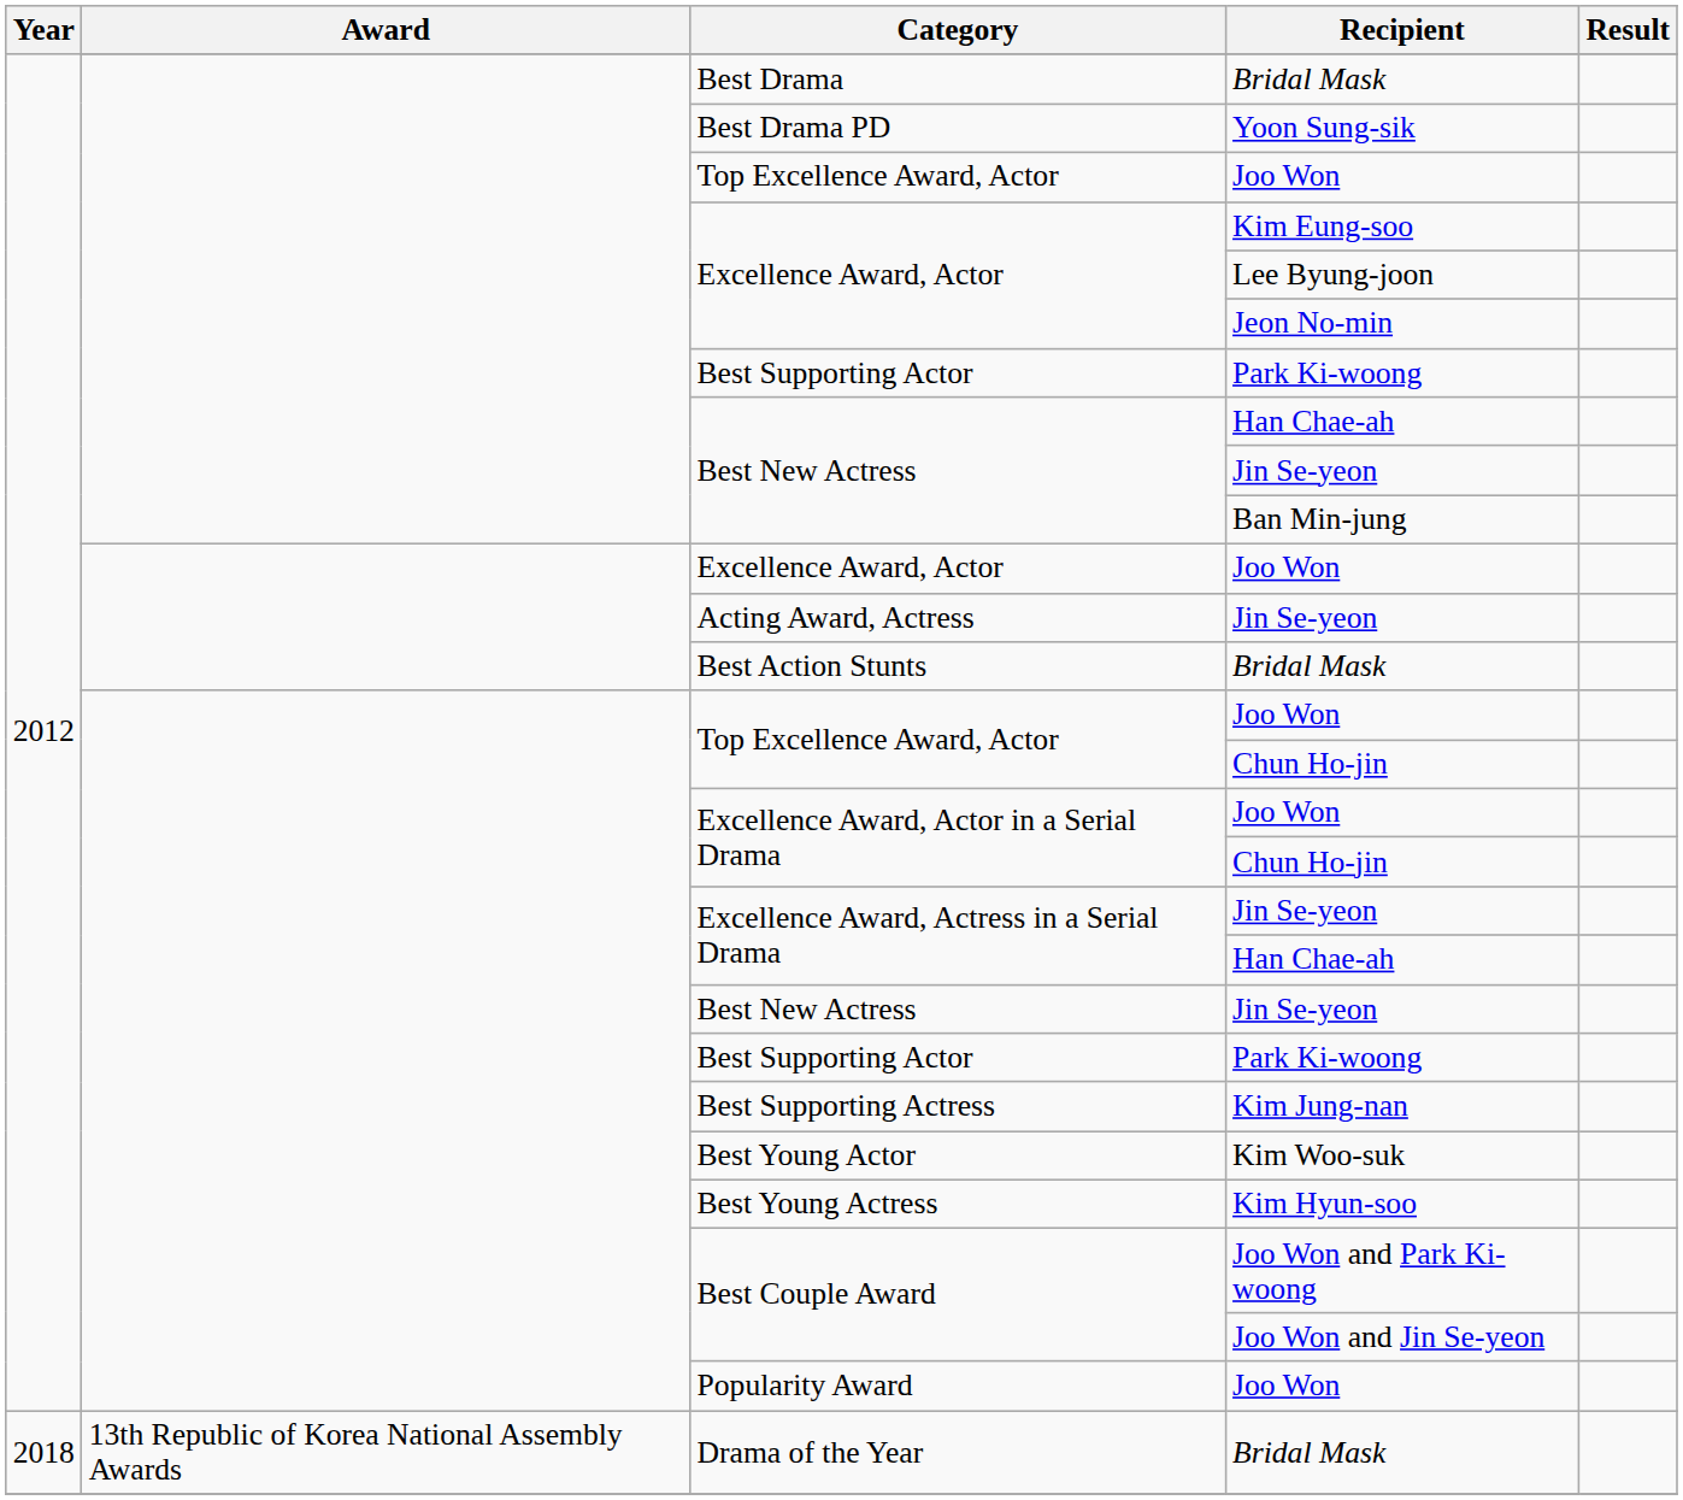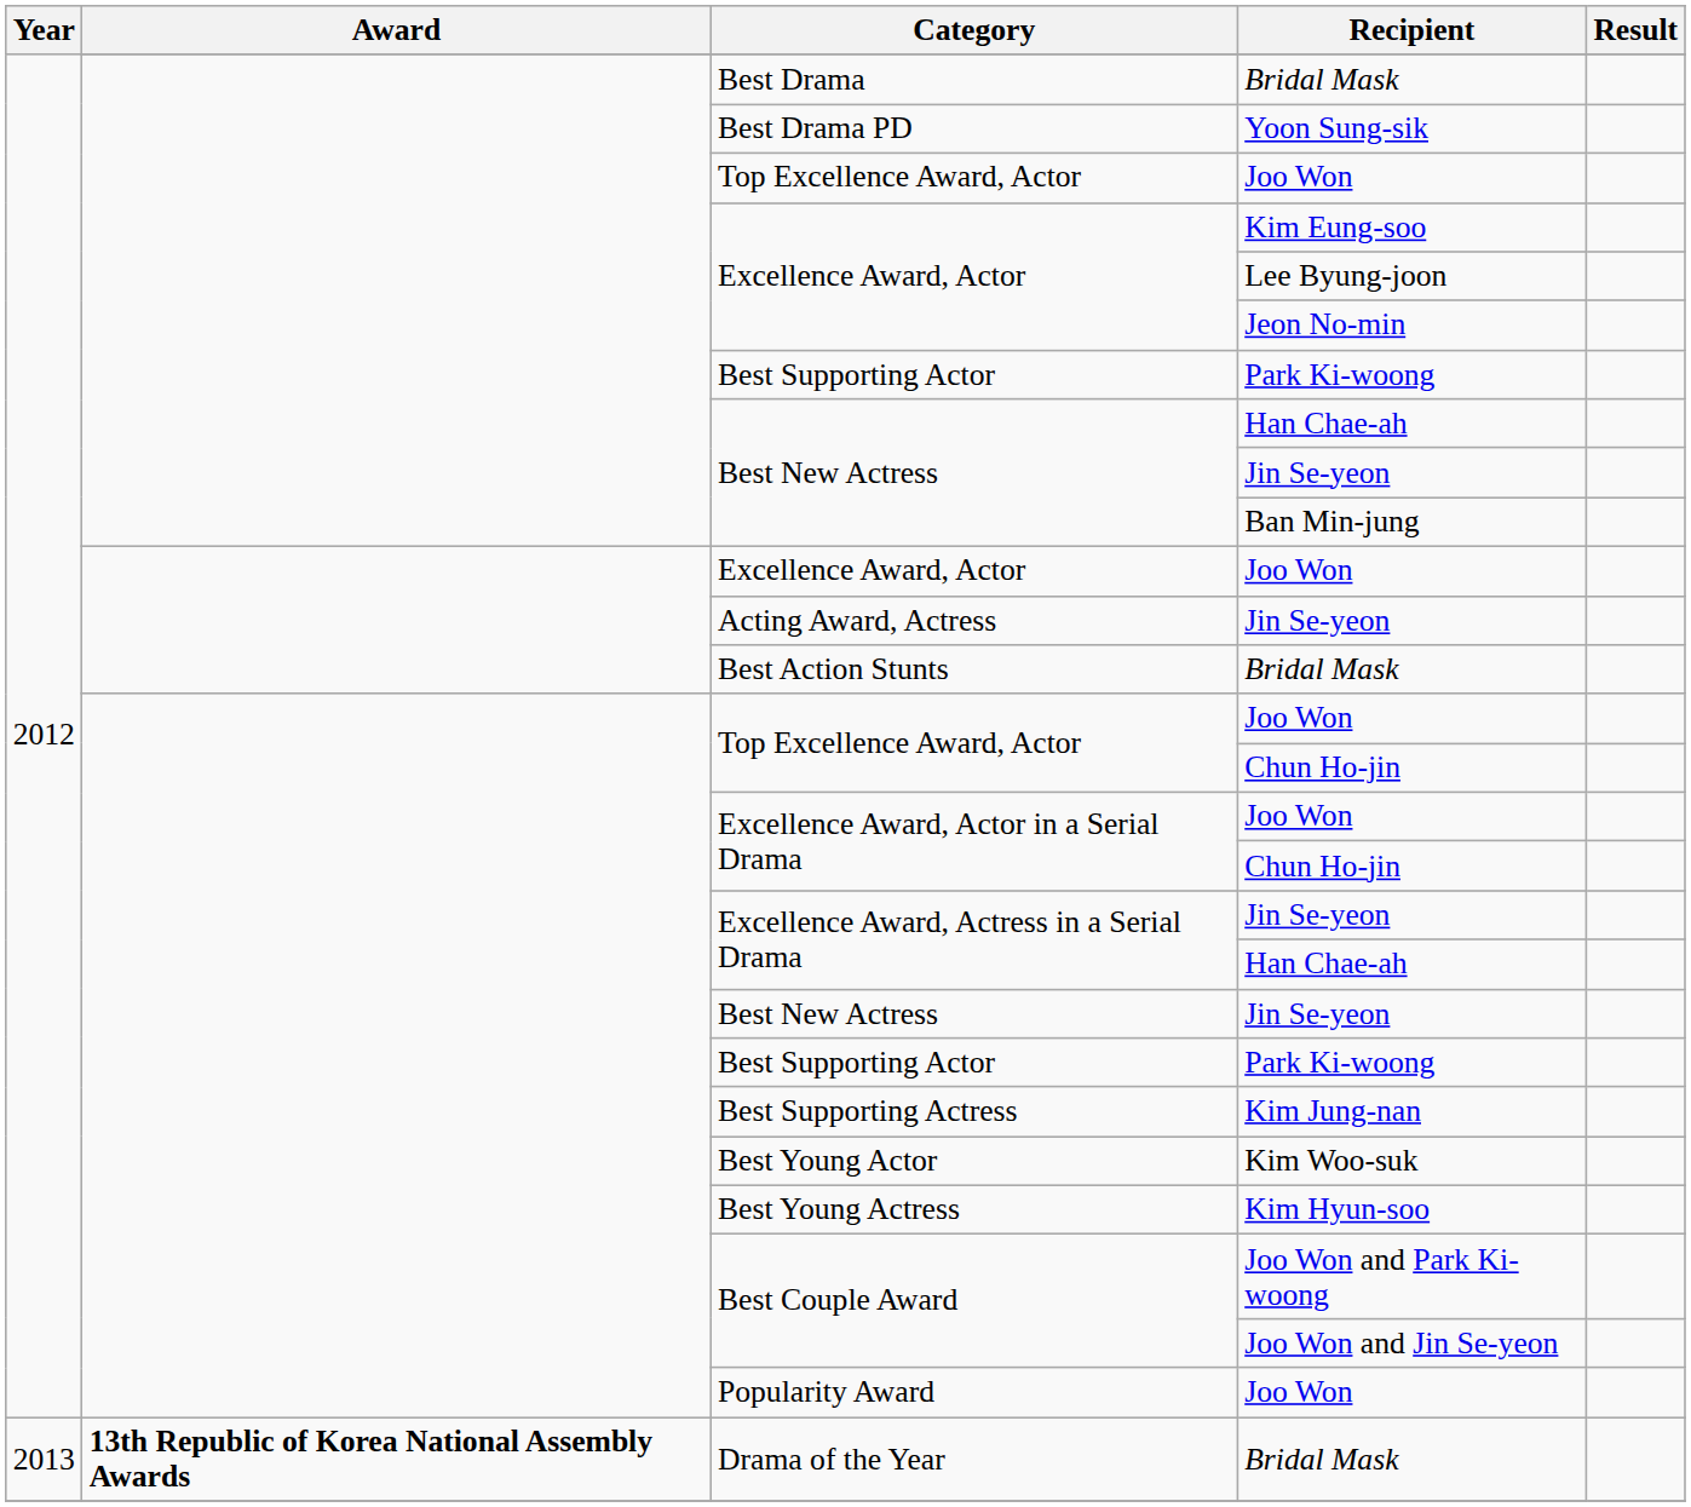Drama of the Year | Year: 2018 -> 2013
Drama of the Year | Award: normal -> bold
